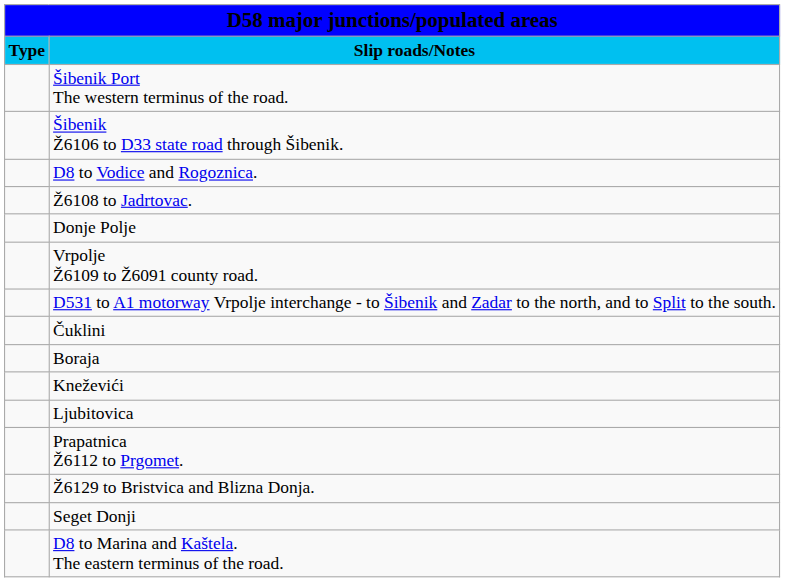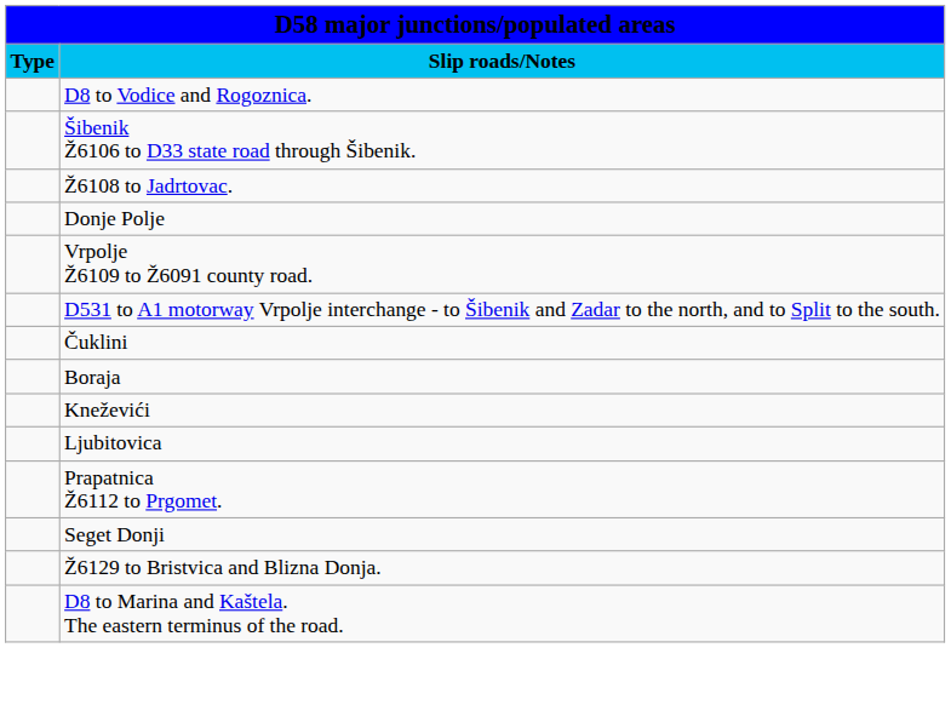- row: Šibenik Port The western terminus of the road.
rows swapped: Šibenik Ž6106 to D33 state road through Šibenik. <-> D8 to Vodice and Rogoznica.
rows swapped: Ž6129 to Bristvica and Blizna Donja. <-> Seget Donji
